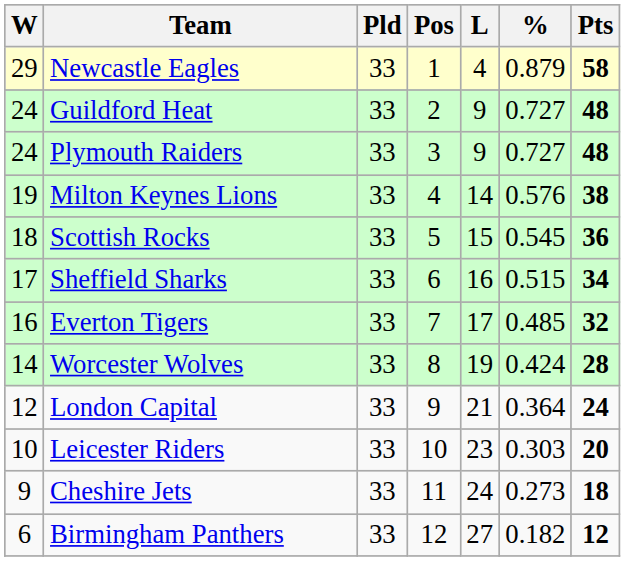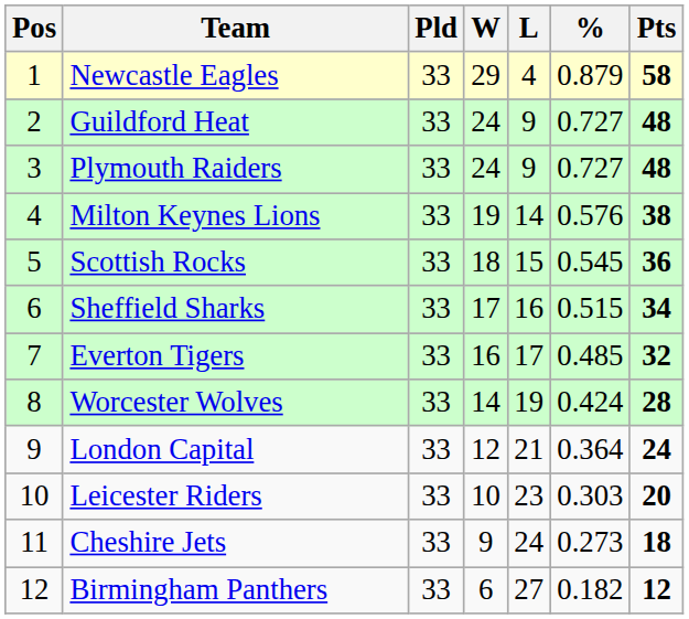columns swapped: Pos <-> W
